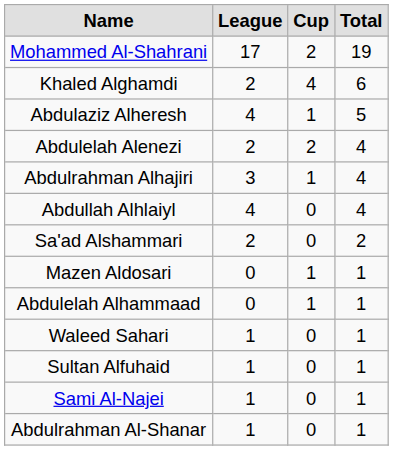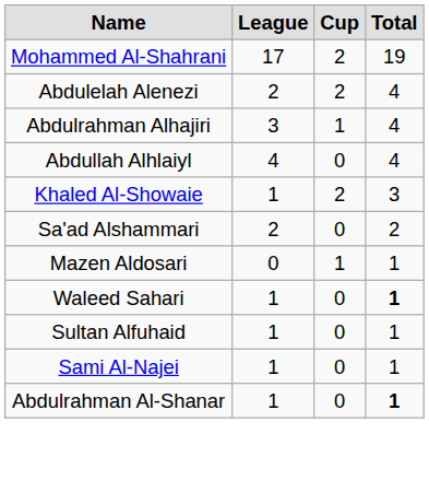- row: Khaled Alghamdi | 2 | 4 | 6
- row: Abdulaziz Alheresh | 4 | 1 | 5
+ row: Khaled Al-Showaie | 1 | 2 | 3
- row: Abdulelah Alhammaad | 0 | 1 | 1
Waleed Sahari | Total: normal -> bold
Abdulrahman Al-Shanar | Total: normal -> bold
